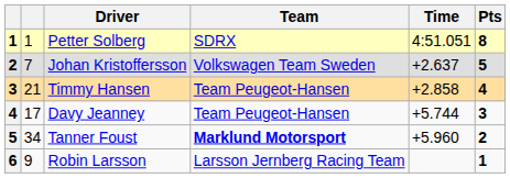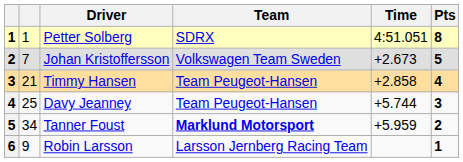Johan Kristoffersson | Time: +2.637 -> +2.673
Davy Jeanney | column 2: 17 -> 25
Tanner Foust | Time: +5.960 -> +5.959
